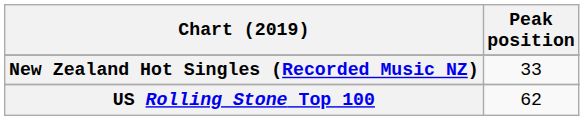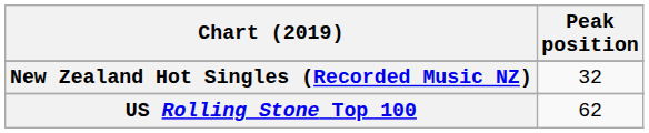New Zealand Hot Singles (Recorded Music NZ) | Peak position: 33 -> 32
